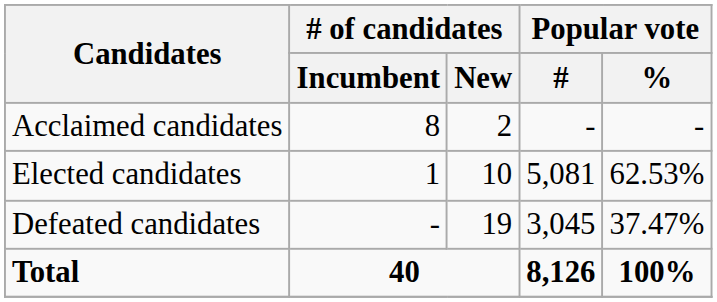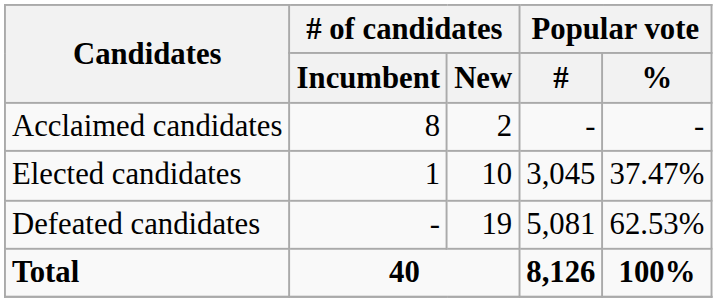Elected candidates | Popular vote / #: 5,081 -> 3,045
Elected candidates | Popular vote / %: 62.53% -> 37.47%
Defeated candidates | Popular vote / #: 3,045 -> 5,081
Defeated candidates | Popular vote / %: 37.47% -> 62.53%
